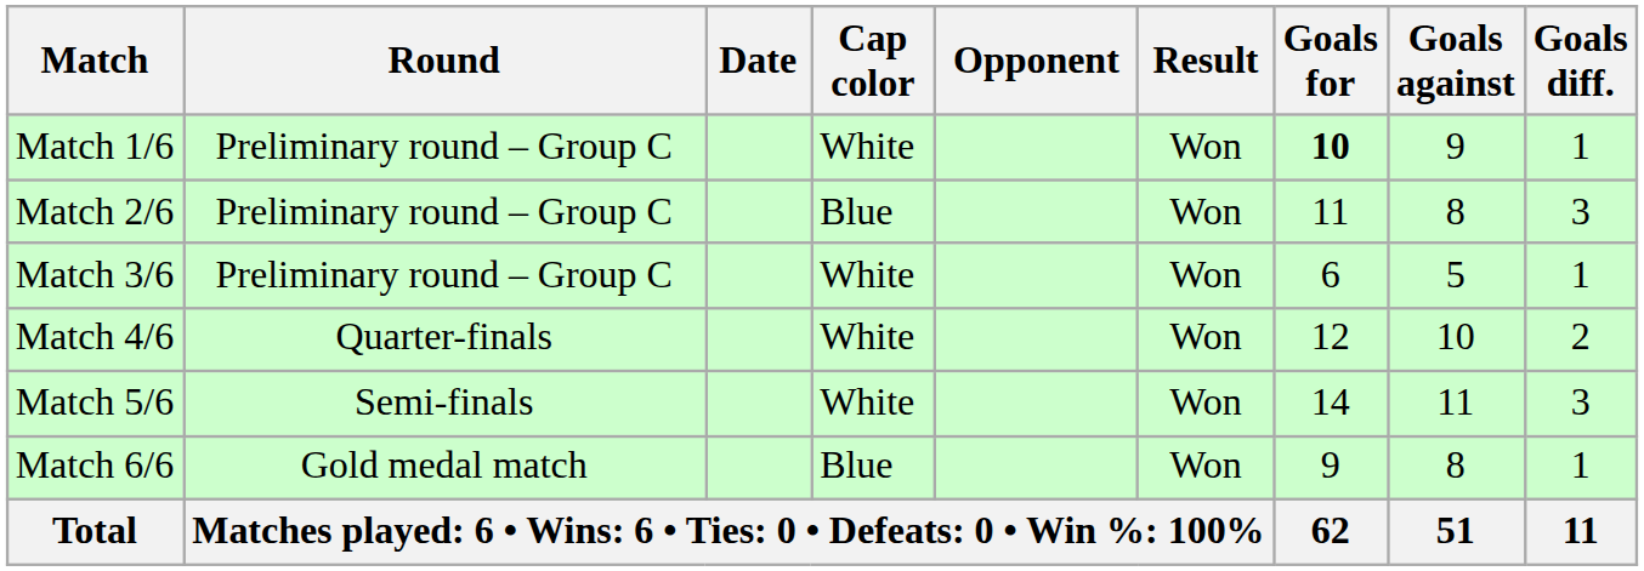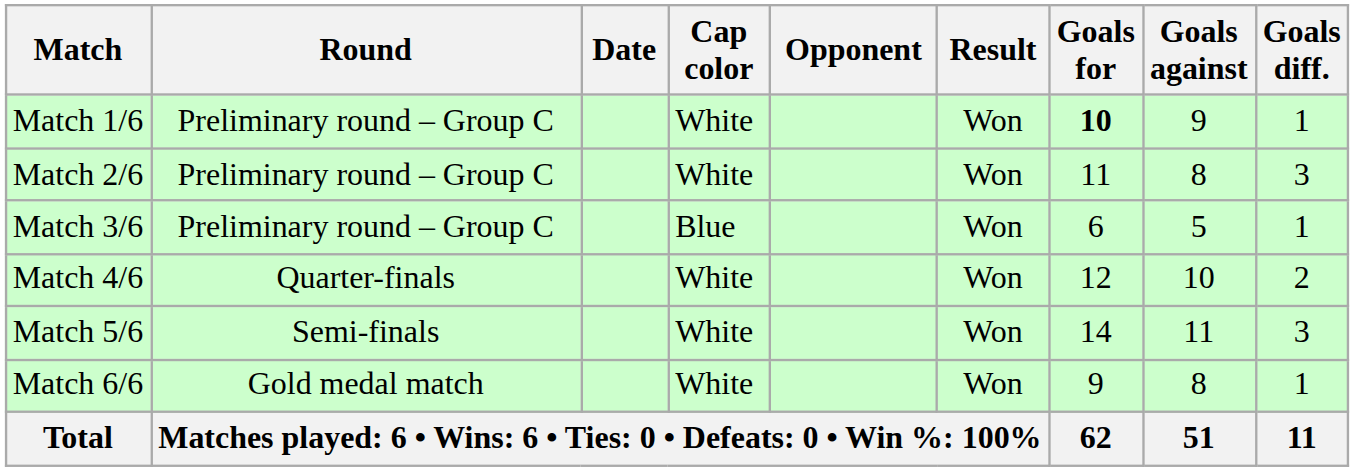Match 2/6 | Cap color: Blue -> White
Match 3/6 | Cap color: White -> Blue
Match 6/6 | Cap color: Blue -> White
